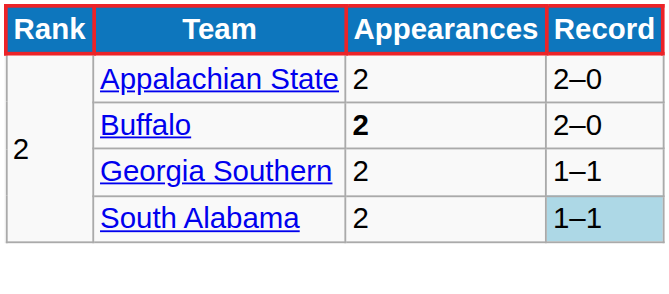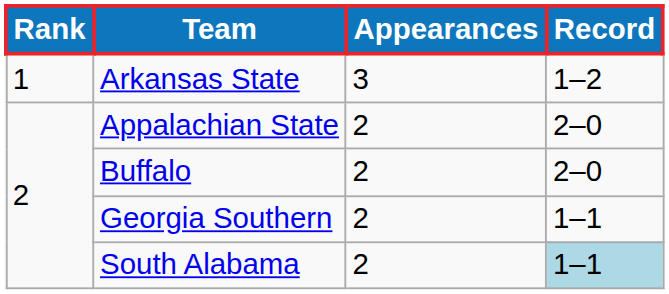+ row: 1 | Arkansas State | 3 | 1–2
Buffalo | Appearances: bold -> normal
